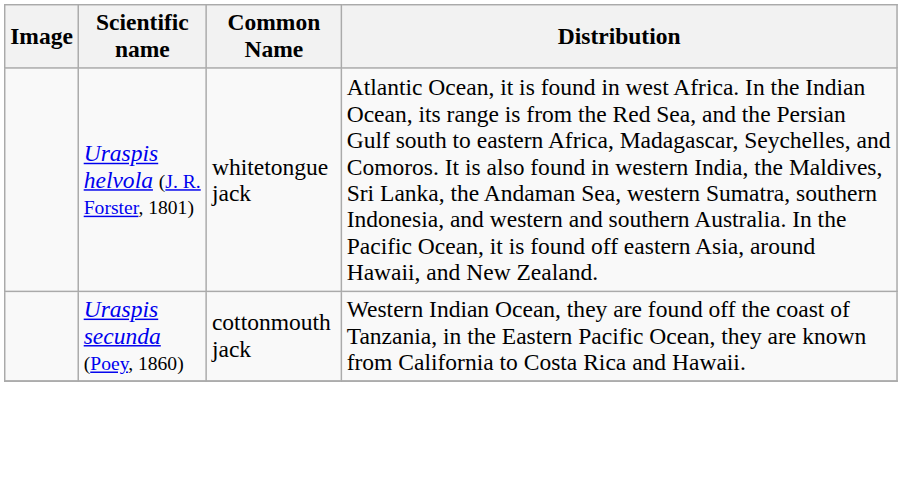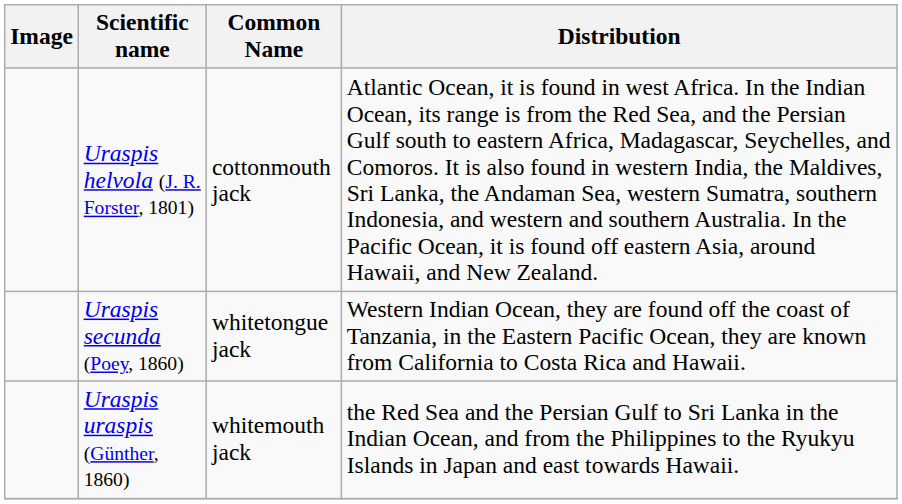Uraspis helvola (J. R. Forster, 1801) | Common Name: whitetongue jack -> cottonmouth jack
Uraspis secunda (Poey, 1860) | Common Name: cottonmouth jack -> whitetongue jack
+ row: Uraspis uraspis (Günther, 1860) | whitemouth jack | the Red Sea and the Persian Gulf to Sri Lanka in the Indian Ocean, and from the Philippines to the Ryukyu Islands in Japan and east towards Hawaii.
